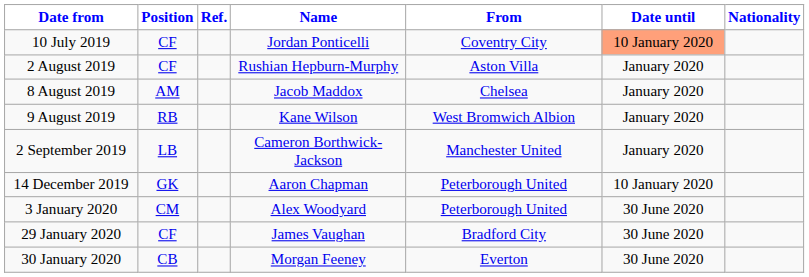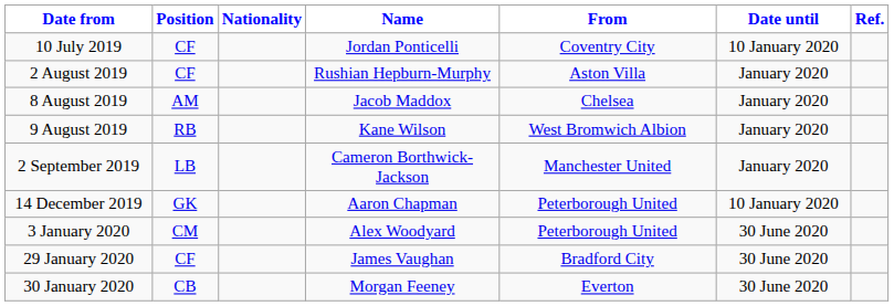columns swapped: Nationality <-> Ref.
10 July 2019 | Date until: lightsalmon background -> no background
